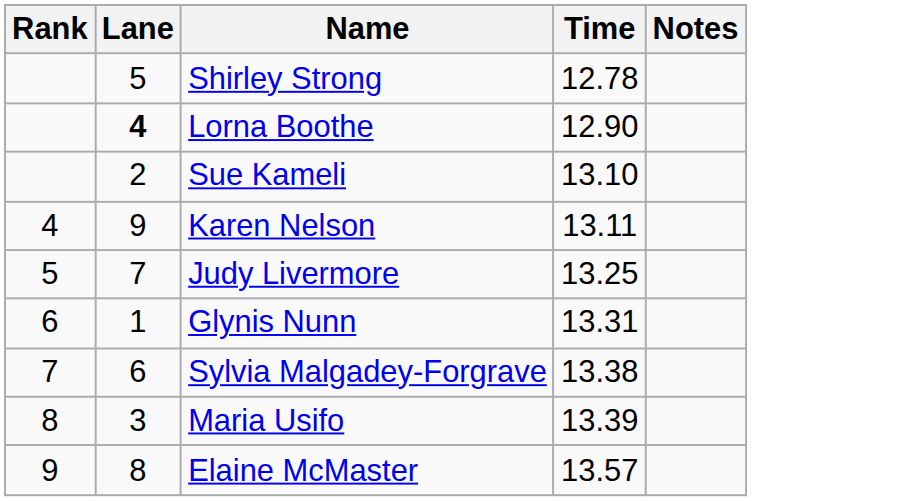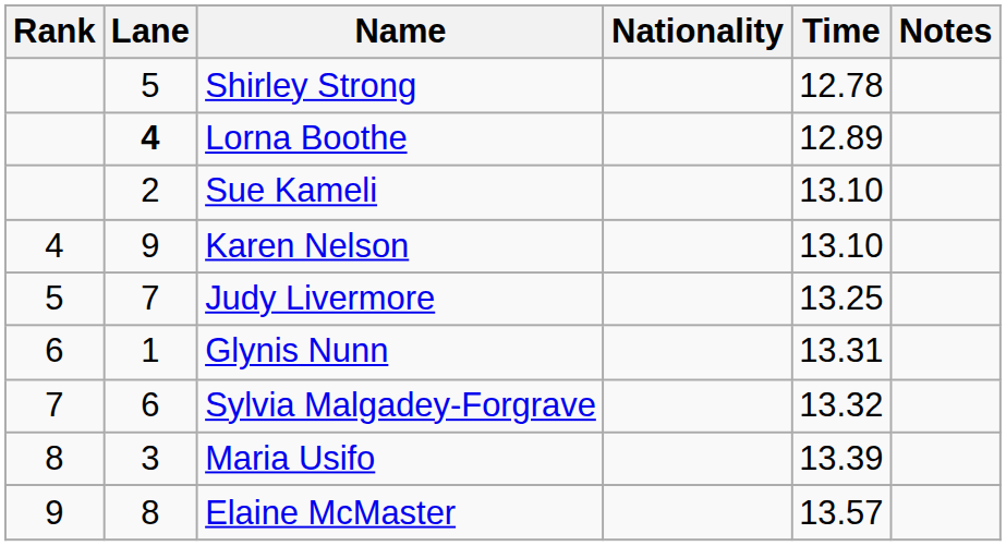+ column: Nationality
Lorna Boothe | Time: 12.90 -> 12.89
Karen Nelson | Time: 13.11 -> 13.10
Sylvia Malgadey-Forgrave | Time: 13.38 -> 13.32
